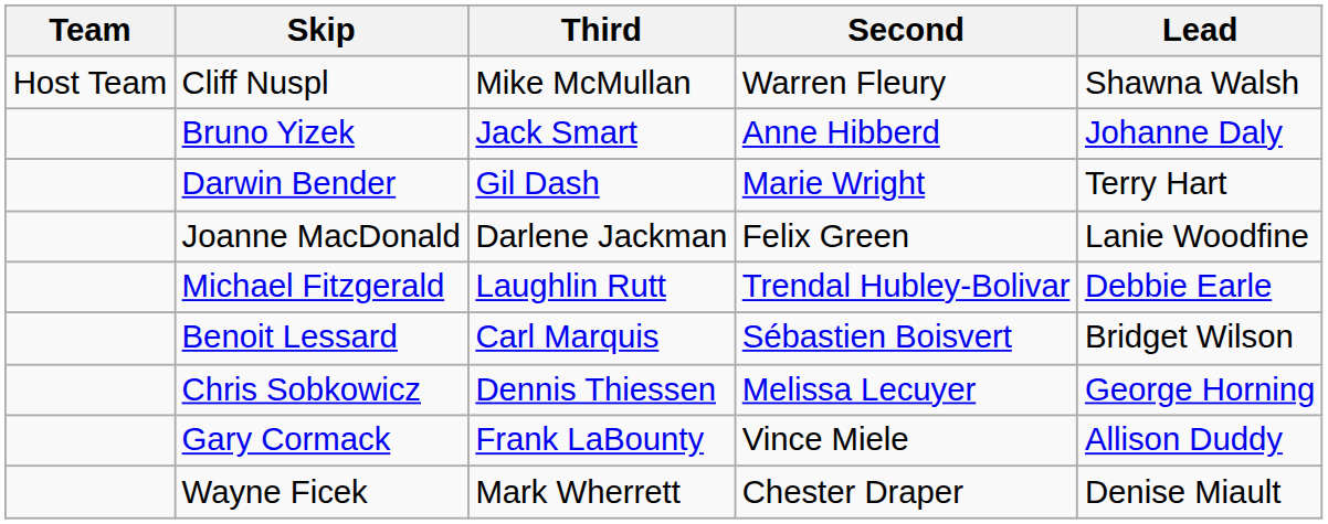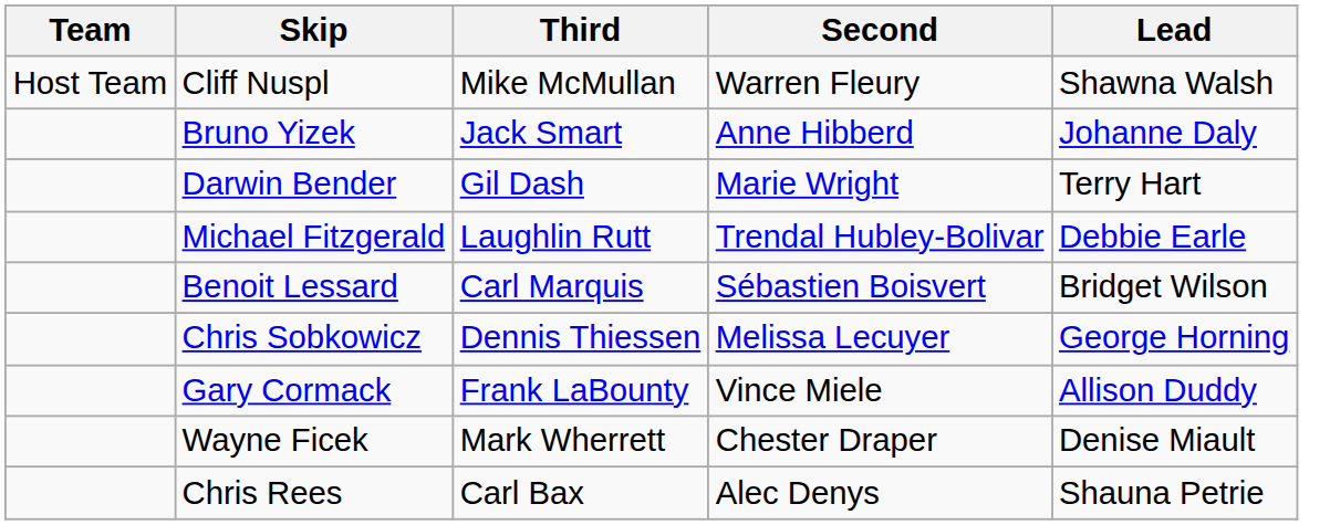- row: Joanne MacDonald | Darlene Jackman | Felix Green | Lanie Woodfine
+ row: Chris Rees | Carl Bax | Alec Denys | Shauna Petrie
